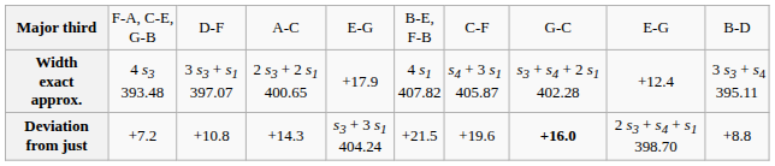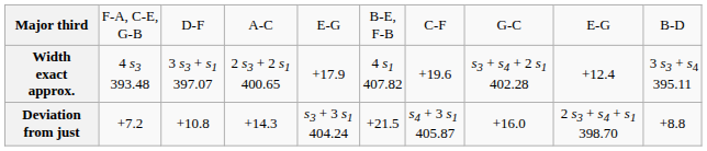Width exact approx. | column 7: s4 + 3 s1 405.87 -> +19.6
Deviation from just | column 7: +19.6 -> s4 + 3 s1 405.87
Deviation from just | column 8: bold -> normal
